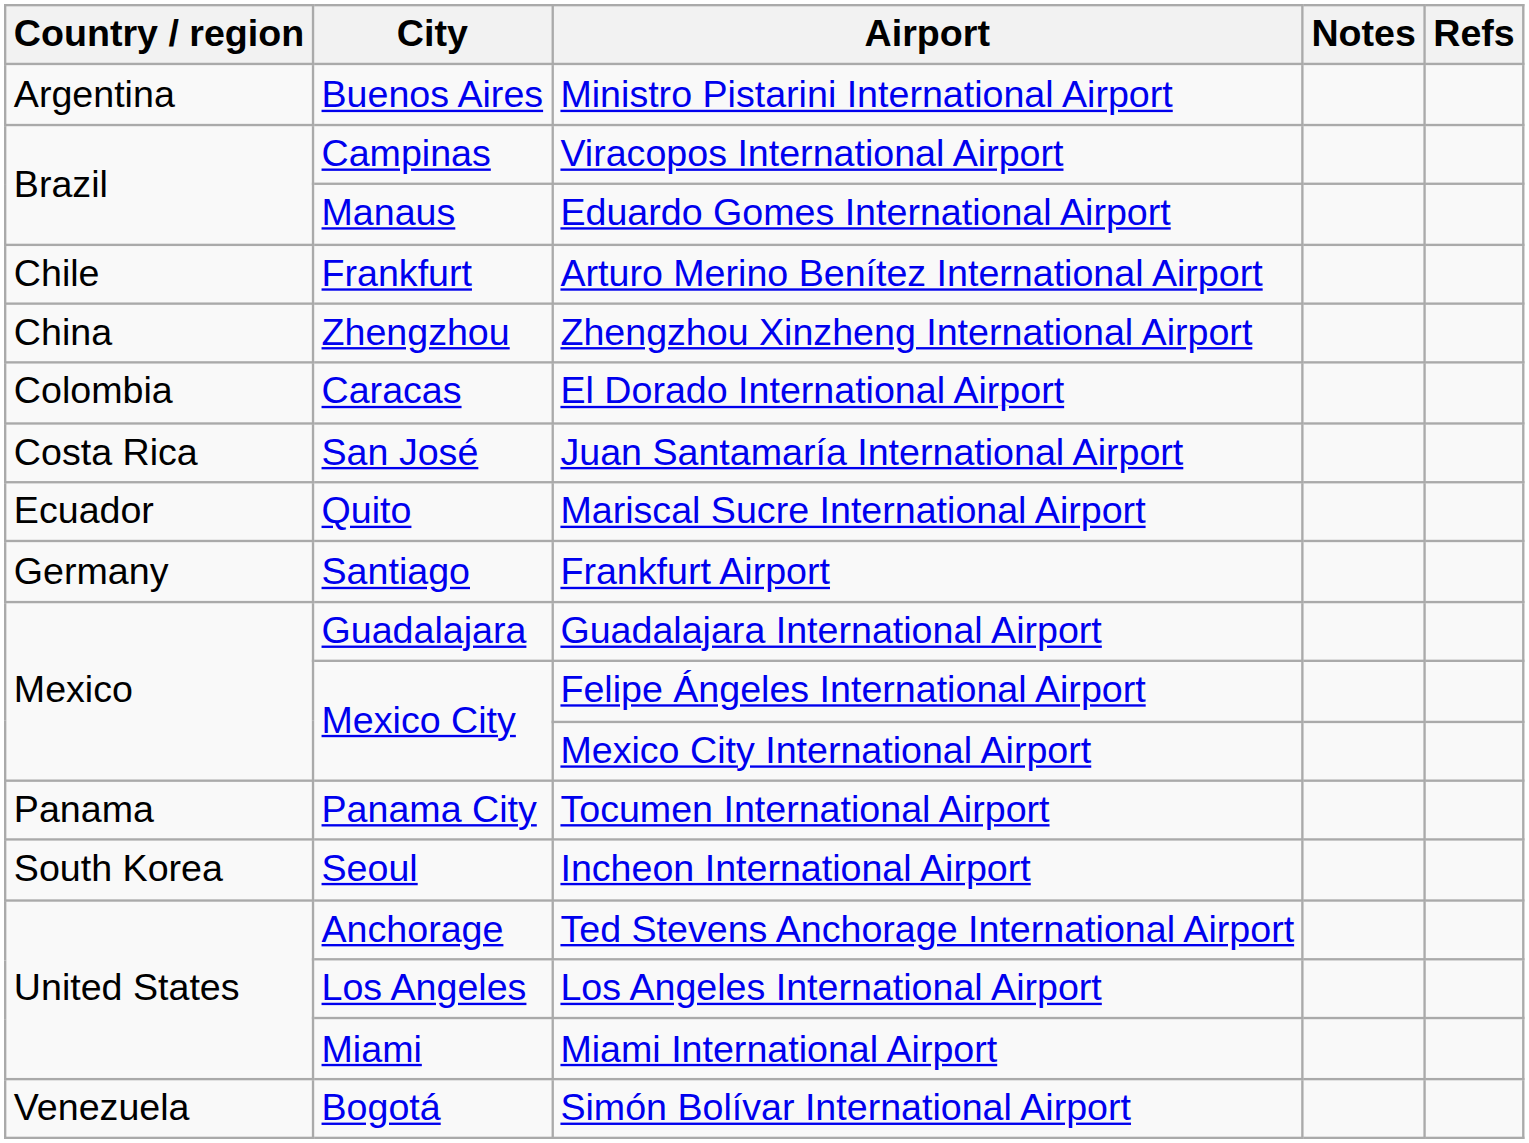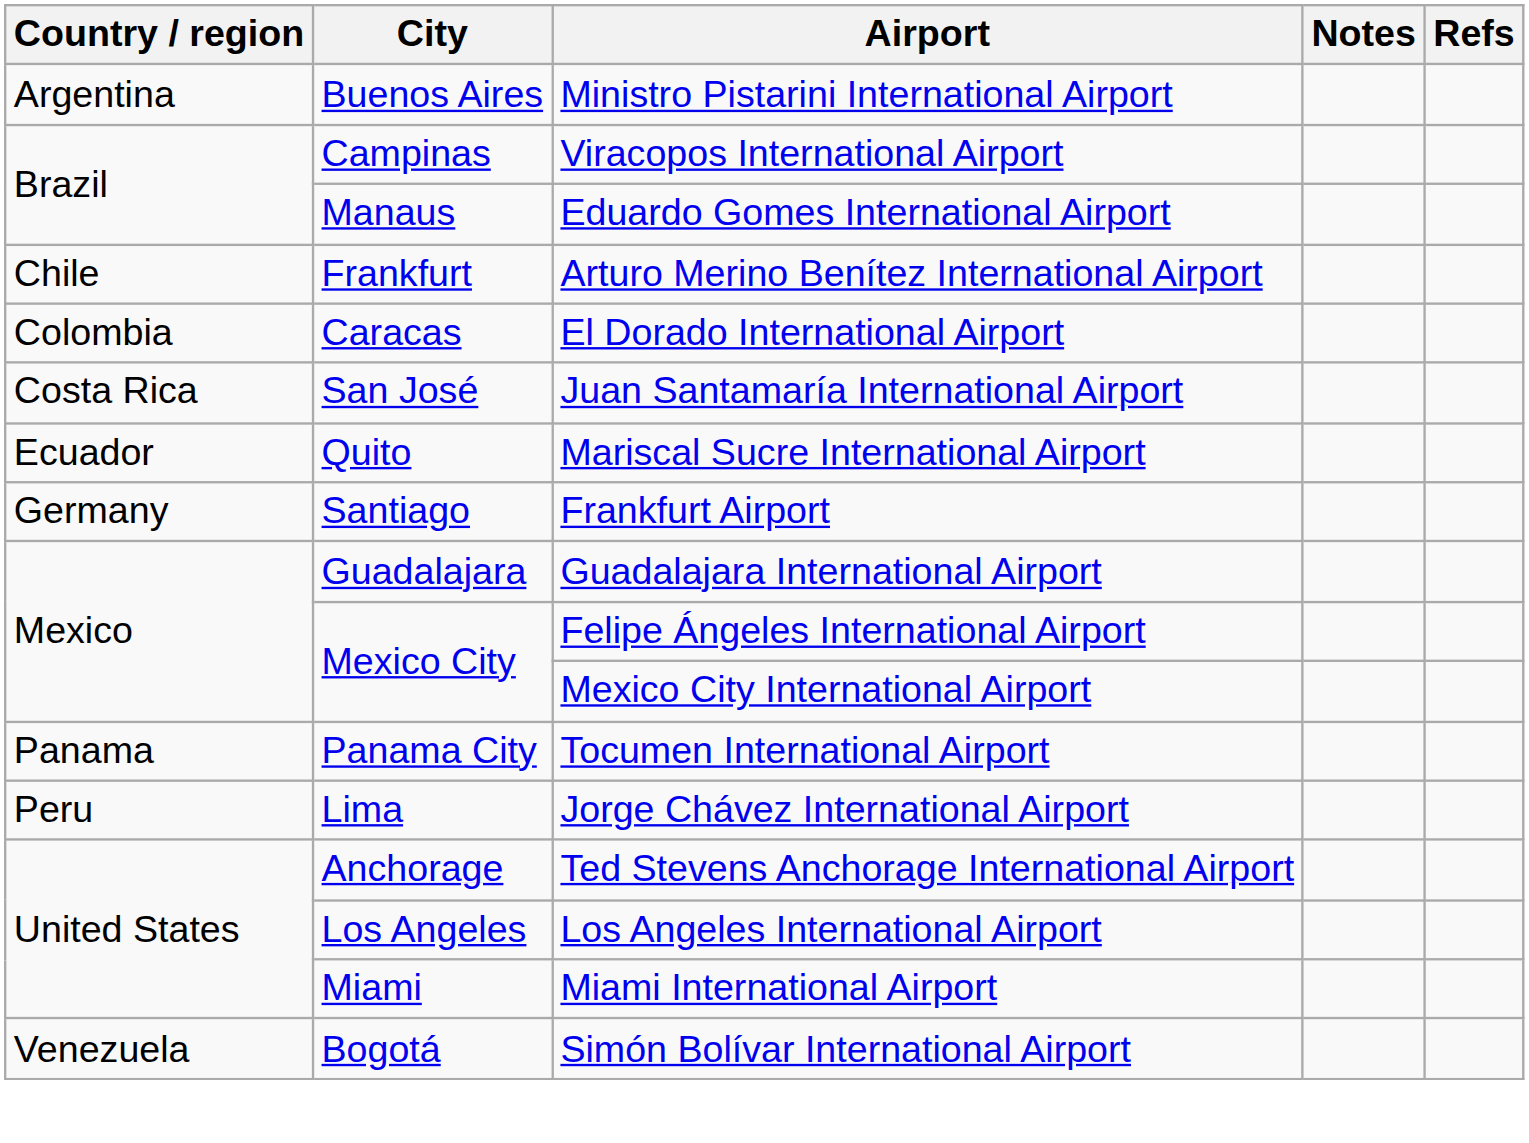- row: China | Zhengzhou | Zhengzhou Xinzheng International Airport
+ row: Peru | Lima | Jorge Chávez International Airport
- row: South Korea | Seoul | Incheon International Airport
